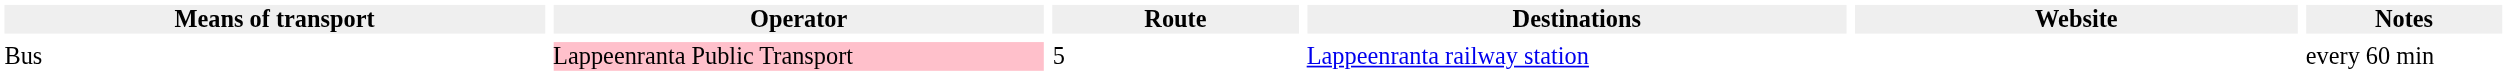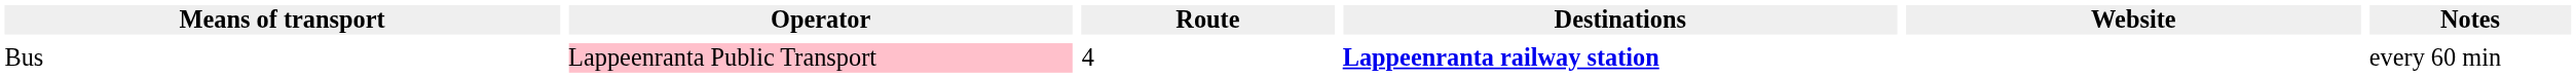Bus | Route: 5 -> 4
Bus | Destinations: normal -> bold
